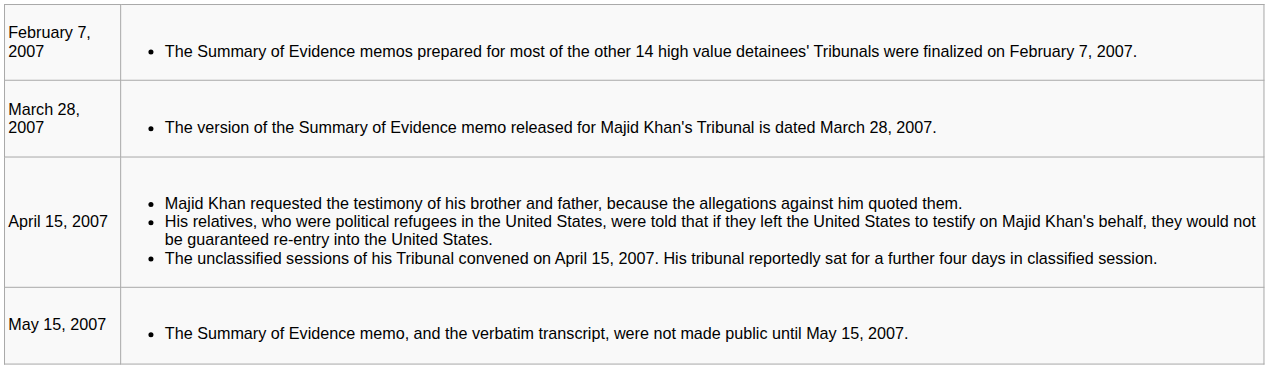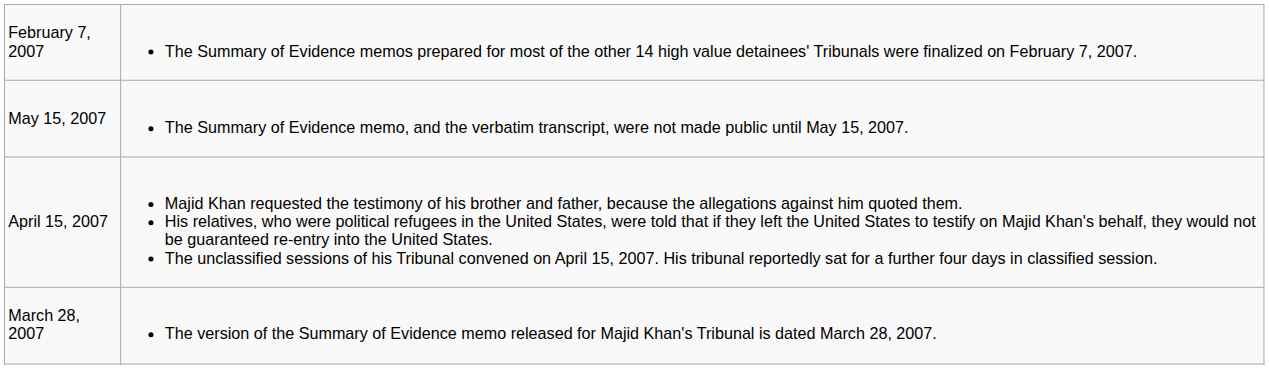rows swapped: March 28, 2007 <-> May 15, 2007
